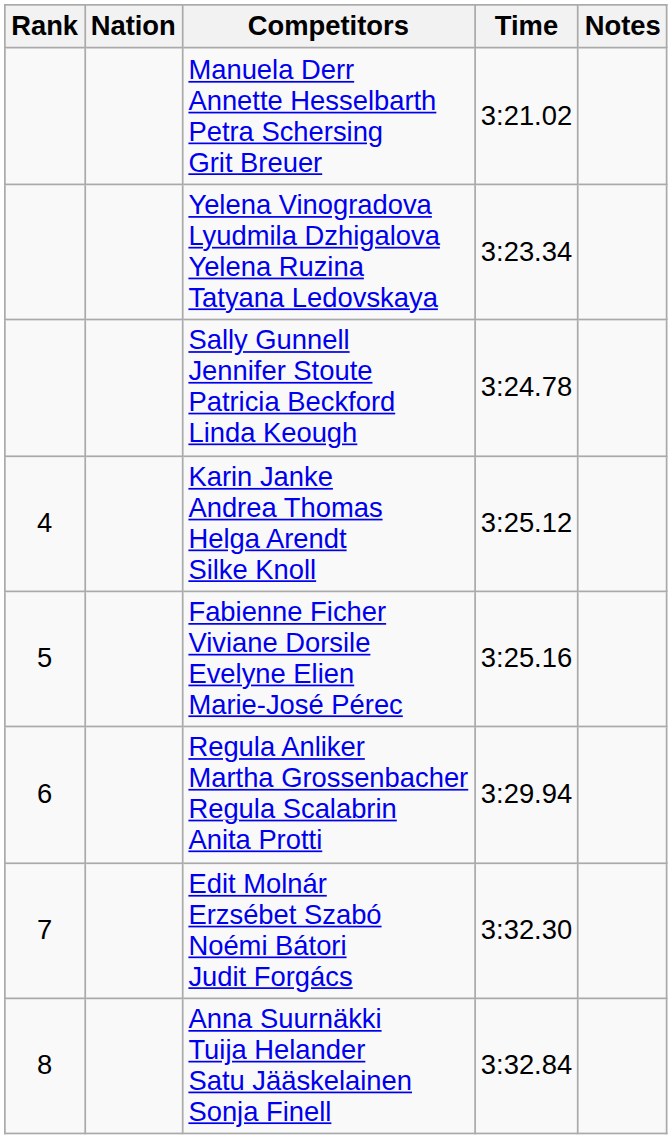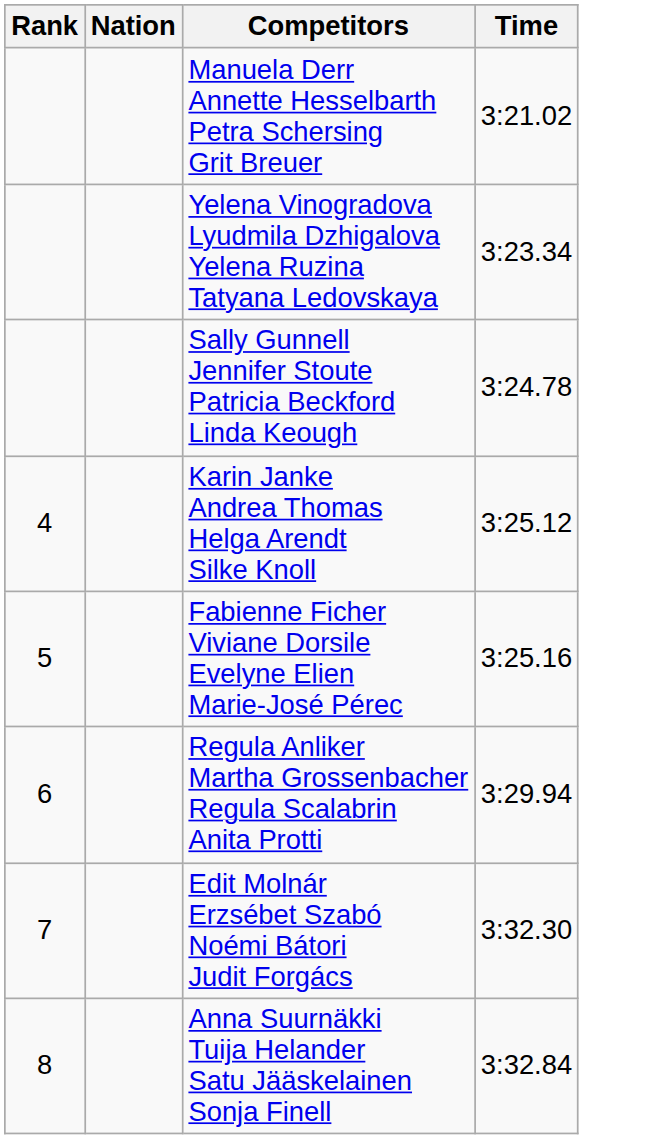- column: Notes
